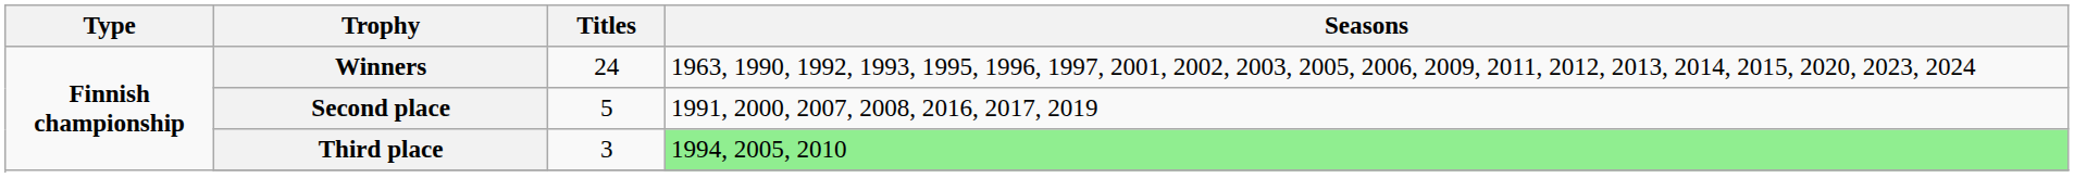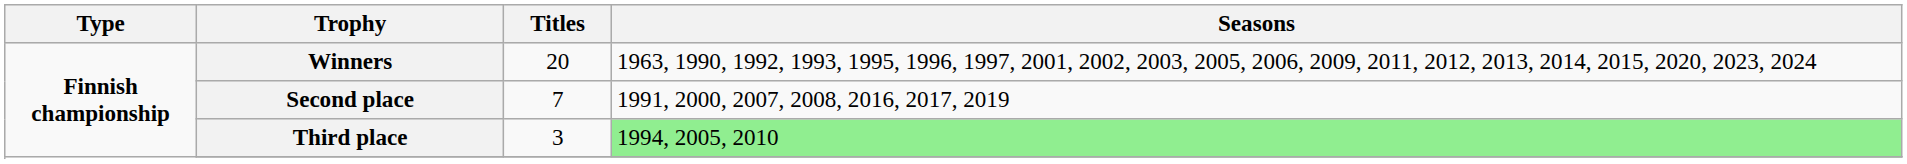Winners | Titles: 24 -> 20
Second place | Titles: 5 -> 7
